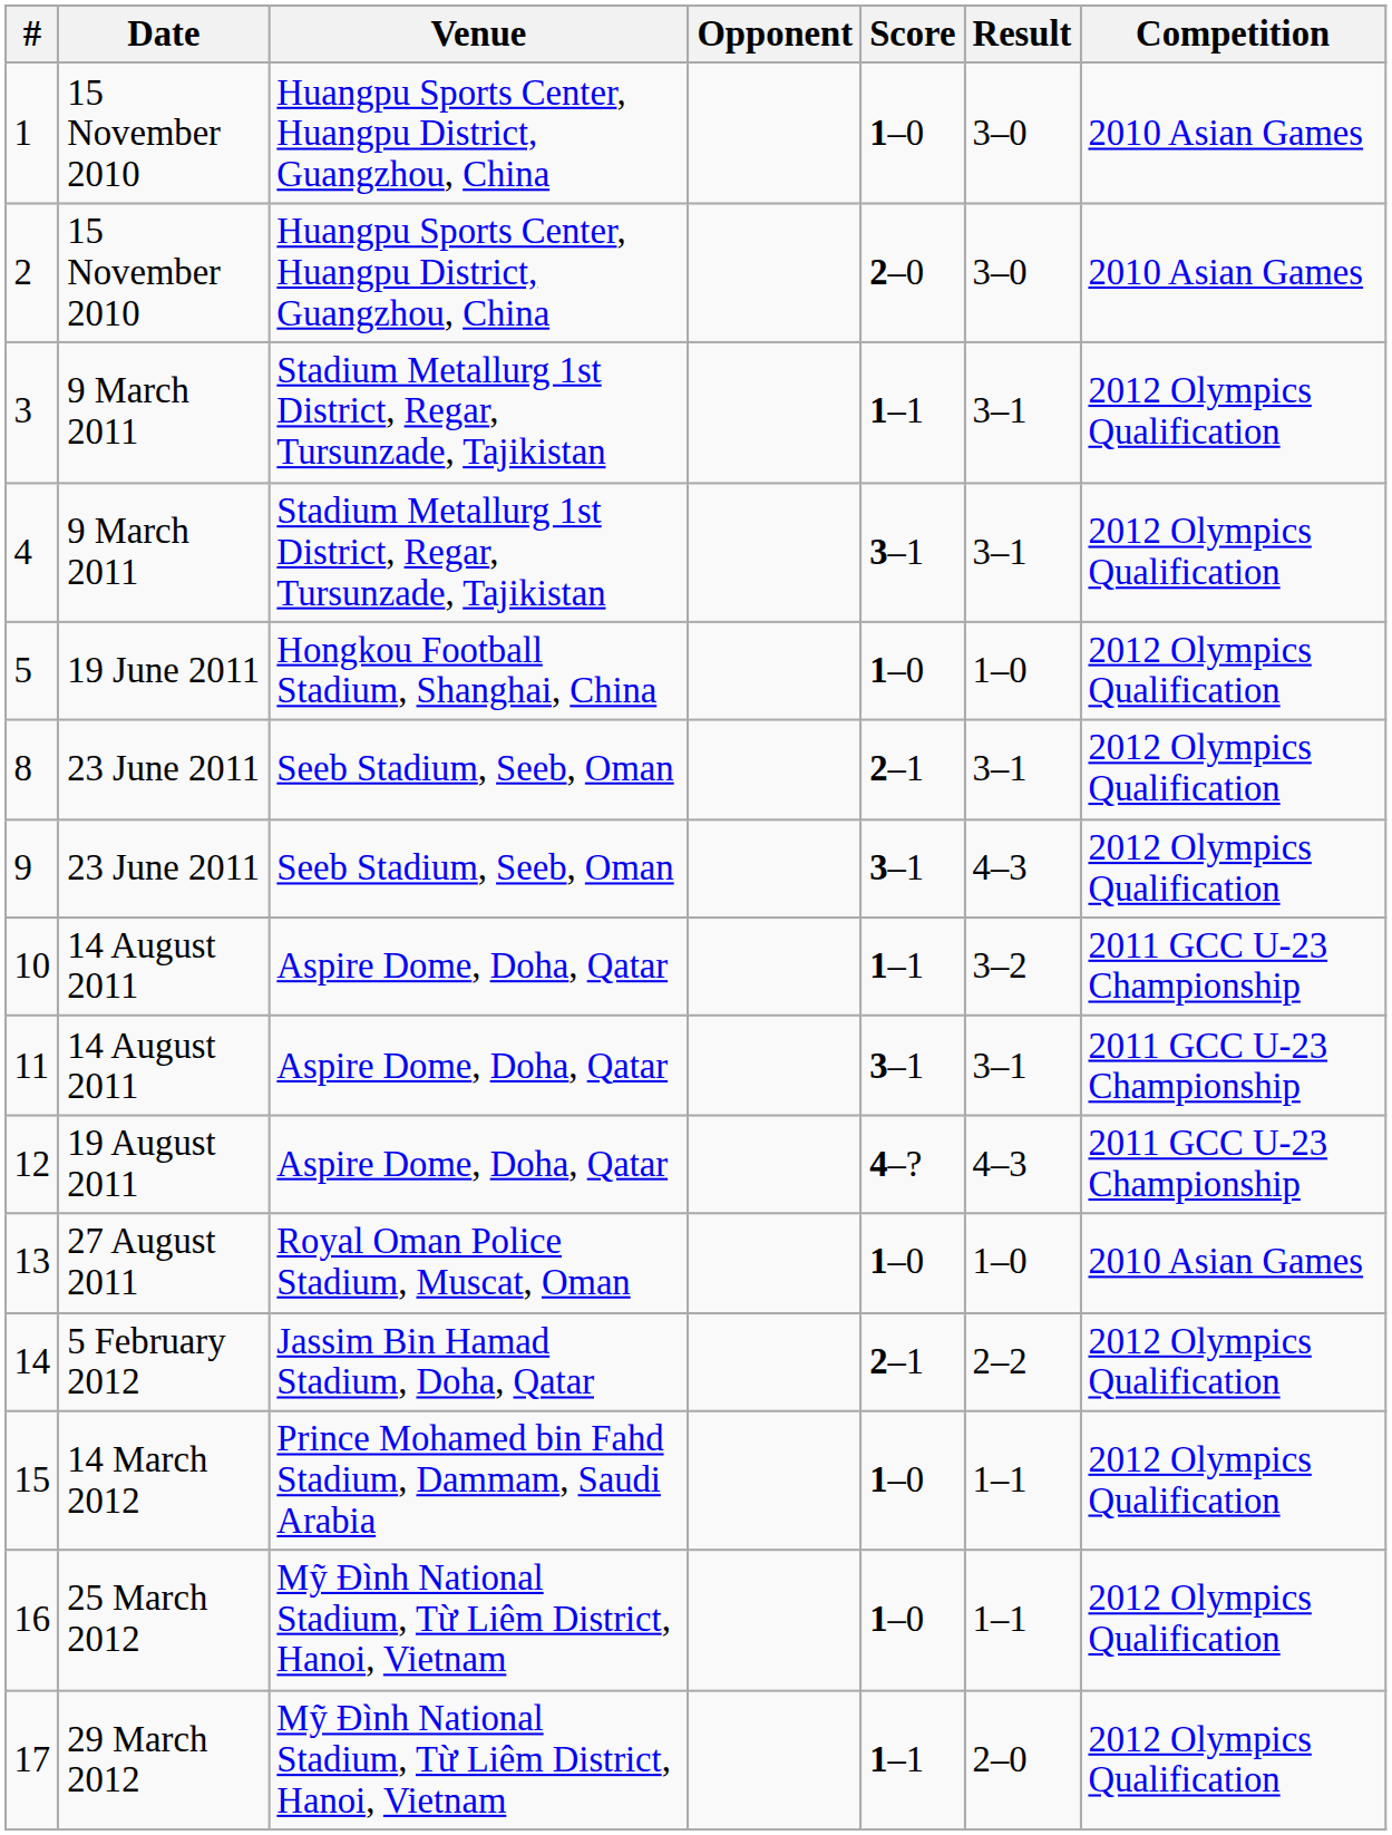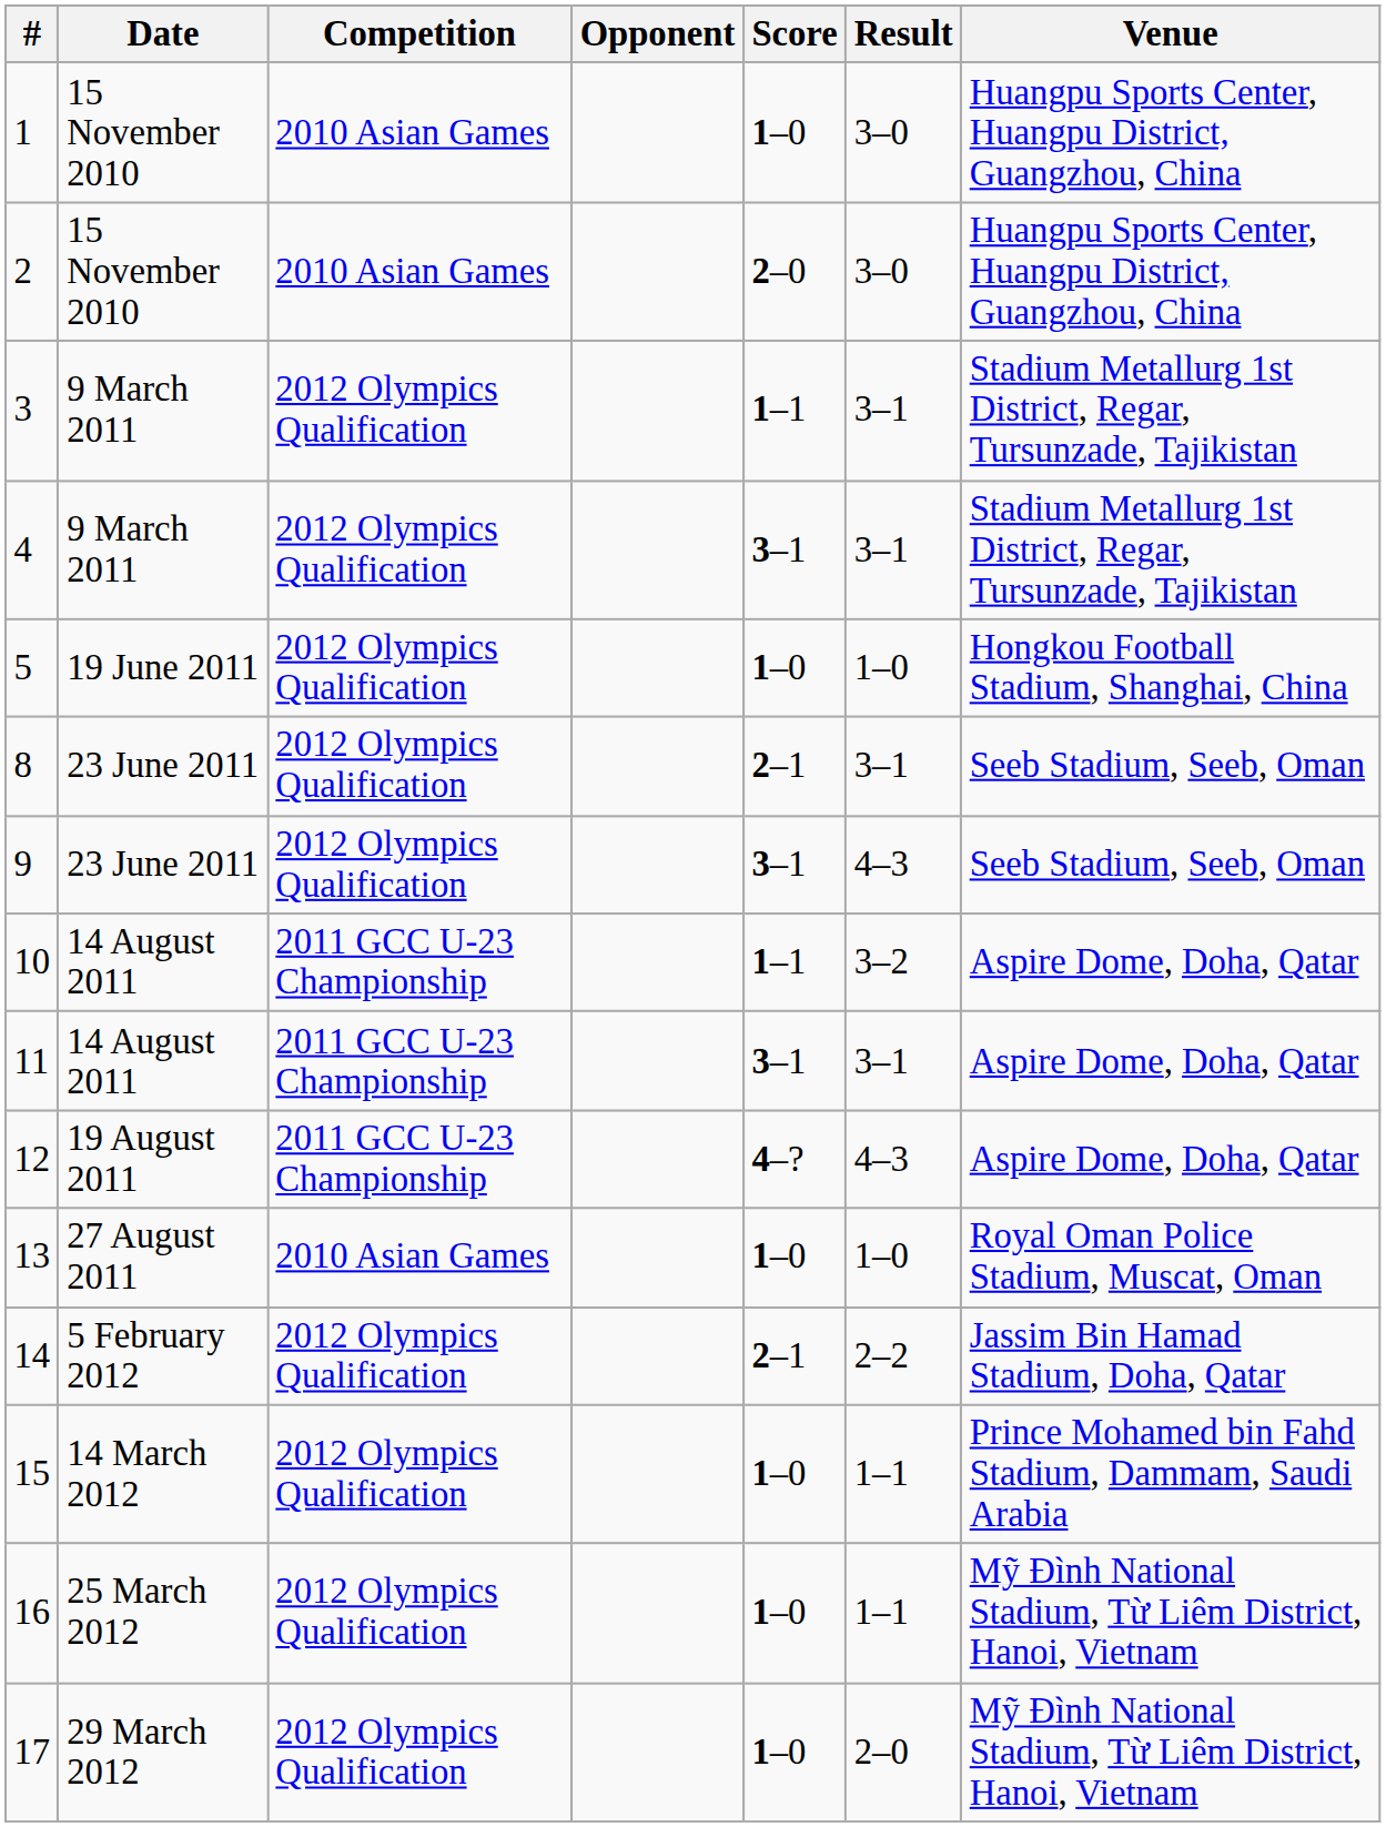columns swapped: Venue <-> Competition
17 | Score: 1–1 -> 1–0
